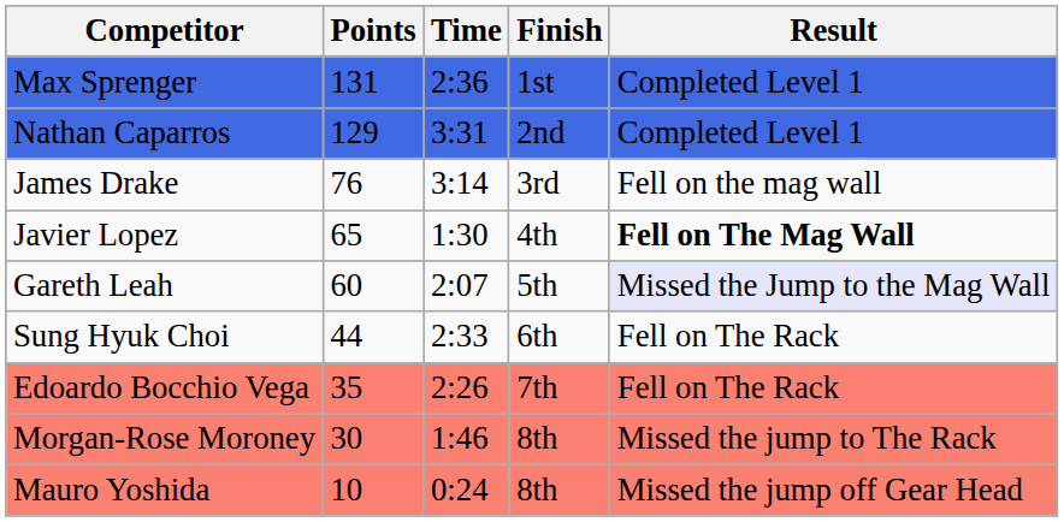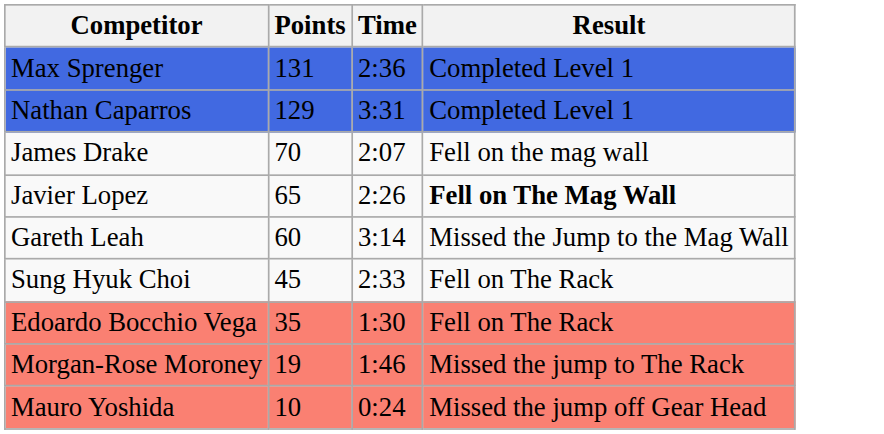- column: Finish | 1st | 2nd | 3rd | 4th | 5th | 6th | 7th | 8th | 8th
James Drake | Points: 76 -> 70
James Drake | Time: 3:14 -> 2:07
Javier Lopez | Time: 1:30 -> 2:26
Gareth Leah | Time: 2:07 -> 3:14
Gareth Leah | Result: lavender background -> no background
Sung Hyuk Choi | Points: 44 -> 45
Edoardo Bocchio Vega | Time: 2:26 -> 1:30
Morgan-Rose Moroney | Points: 30 -> 19
